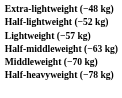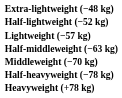+ row: Heavyweight (+78 kg)
